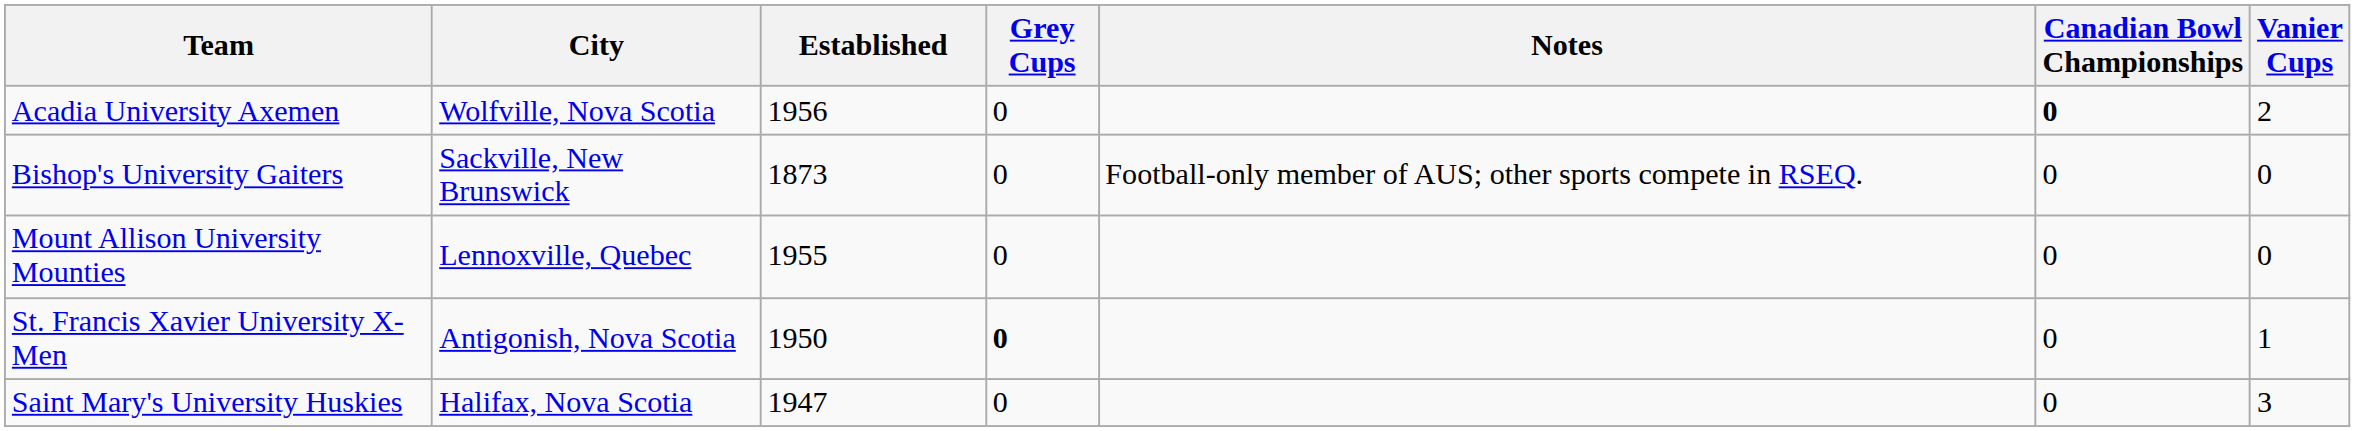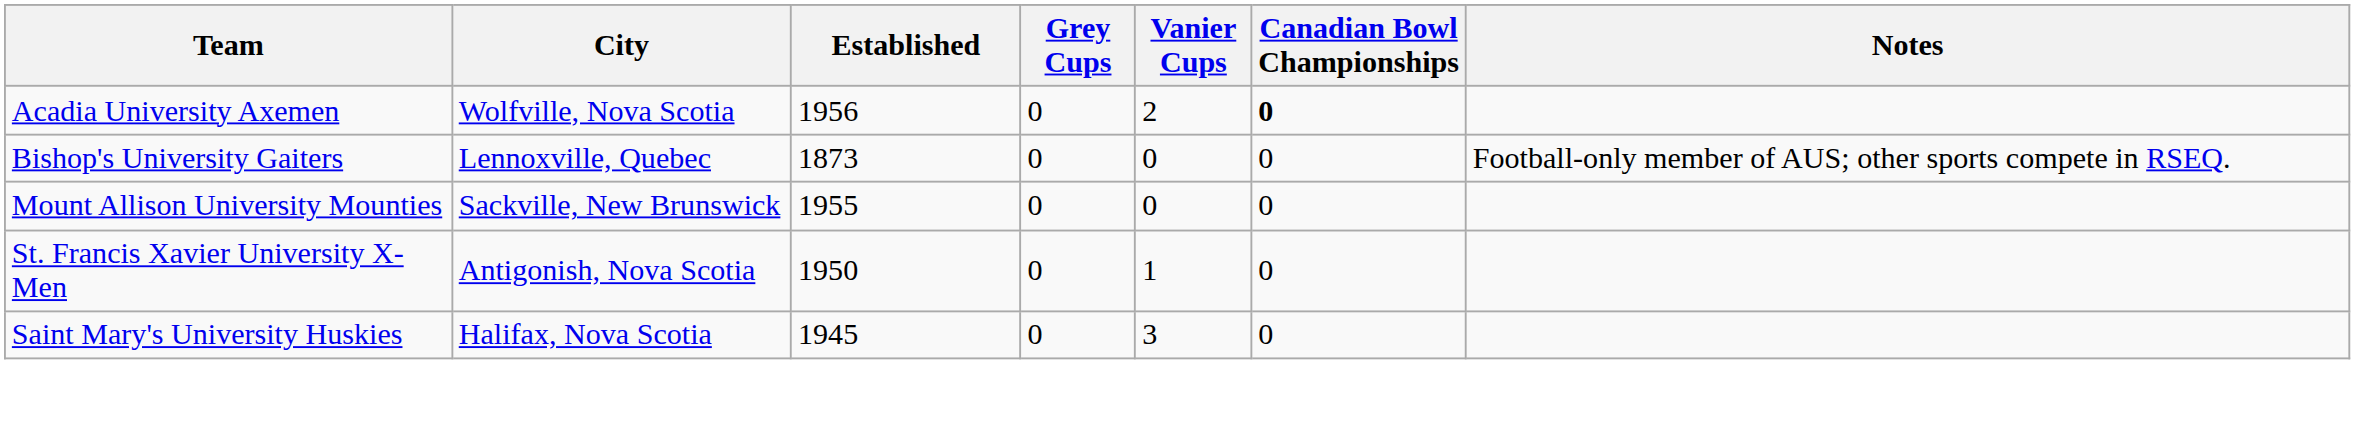columns swapped: Vanier Cups <-> Notes
Bishop's University Gaiters | City: Sackville, New Brunswick -> Lennoxville, Quebec
Mount Allison University Mounties | City: Lennoxville, Quebec -> Sackville, New Brunswick
St. Francis Xavier University X-Men | Grey Cups: bold -> normal
Saint Mary's University Huskies | Established: 1947 -> 1945
